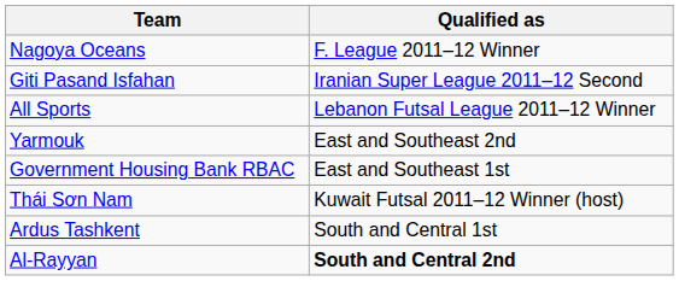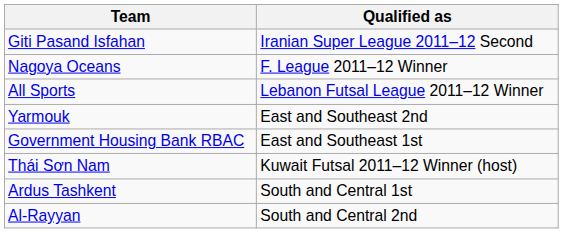rows swapped: Giti Pasand Isfahan <-> Nagoya Oceans
Al-Rayyan | Qualified as: bold -> normal
